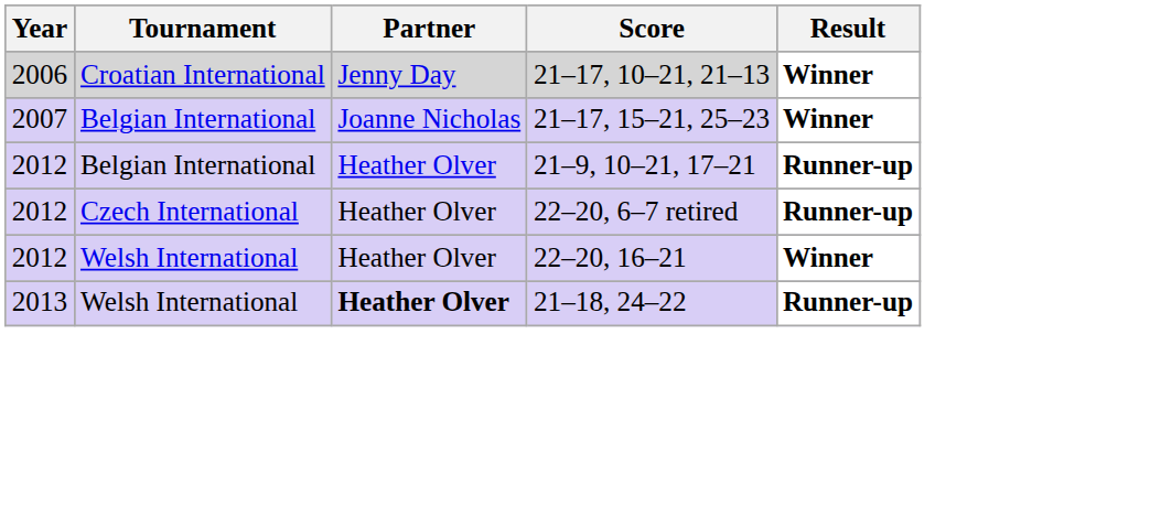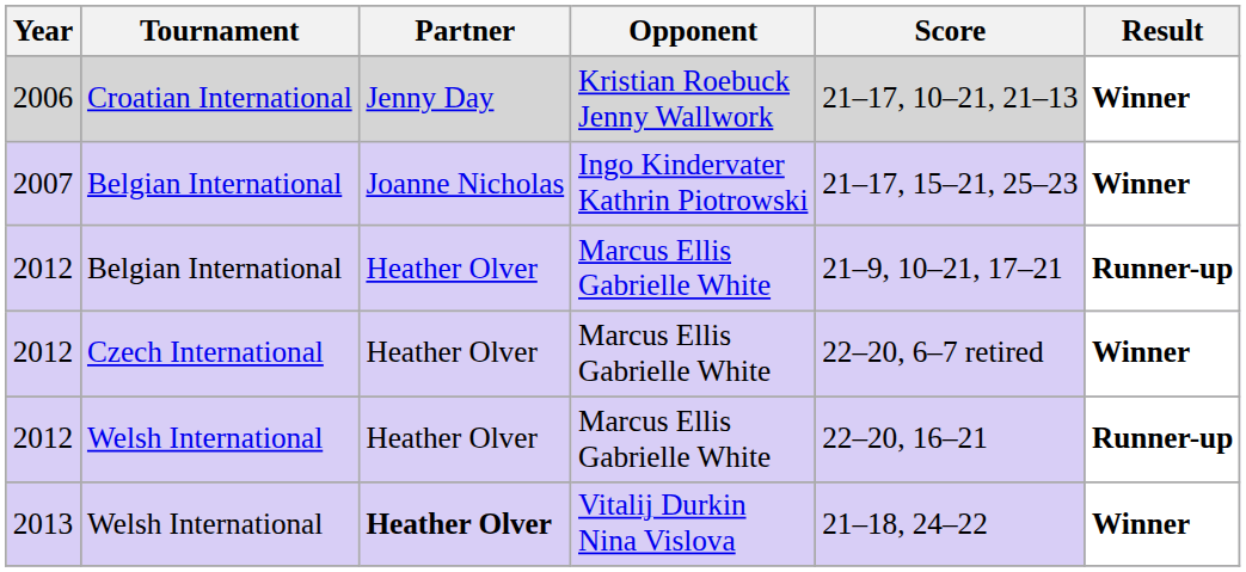+ column: Opponent | Kristian Roebuck Jenny Wallwork | Ingo Kindervater Kathrin Piotrowski | Marcus Ellis Gabrielle White | Marcus Ellis Gabrielle White | Marcus Ellis Gabrielle White | Vitalij Durkin Nina Vislova
2012 / Czech International | Result: Runner-up -> Winner
2012 / Welsh International | Result: Winner -> Runner-up
2013 | Result: Runner-up -> Winner
